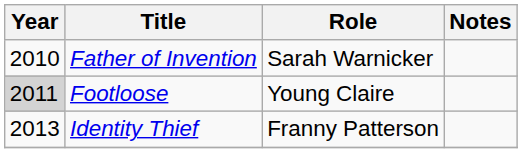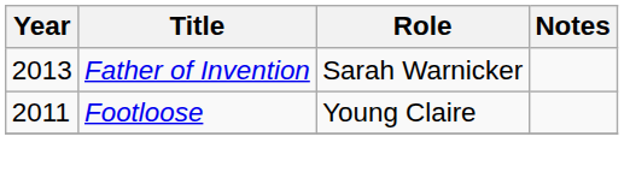Father of Invention | Year: 2010 -> 2013
Footloose | Year: lightgrey background -> no background
- row: 2013 | Identity Thief | Franny Patterson
